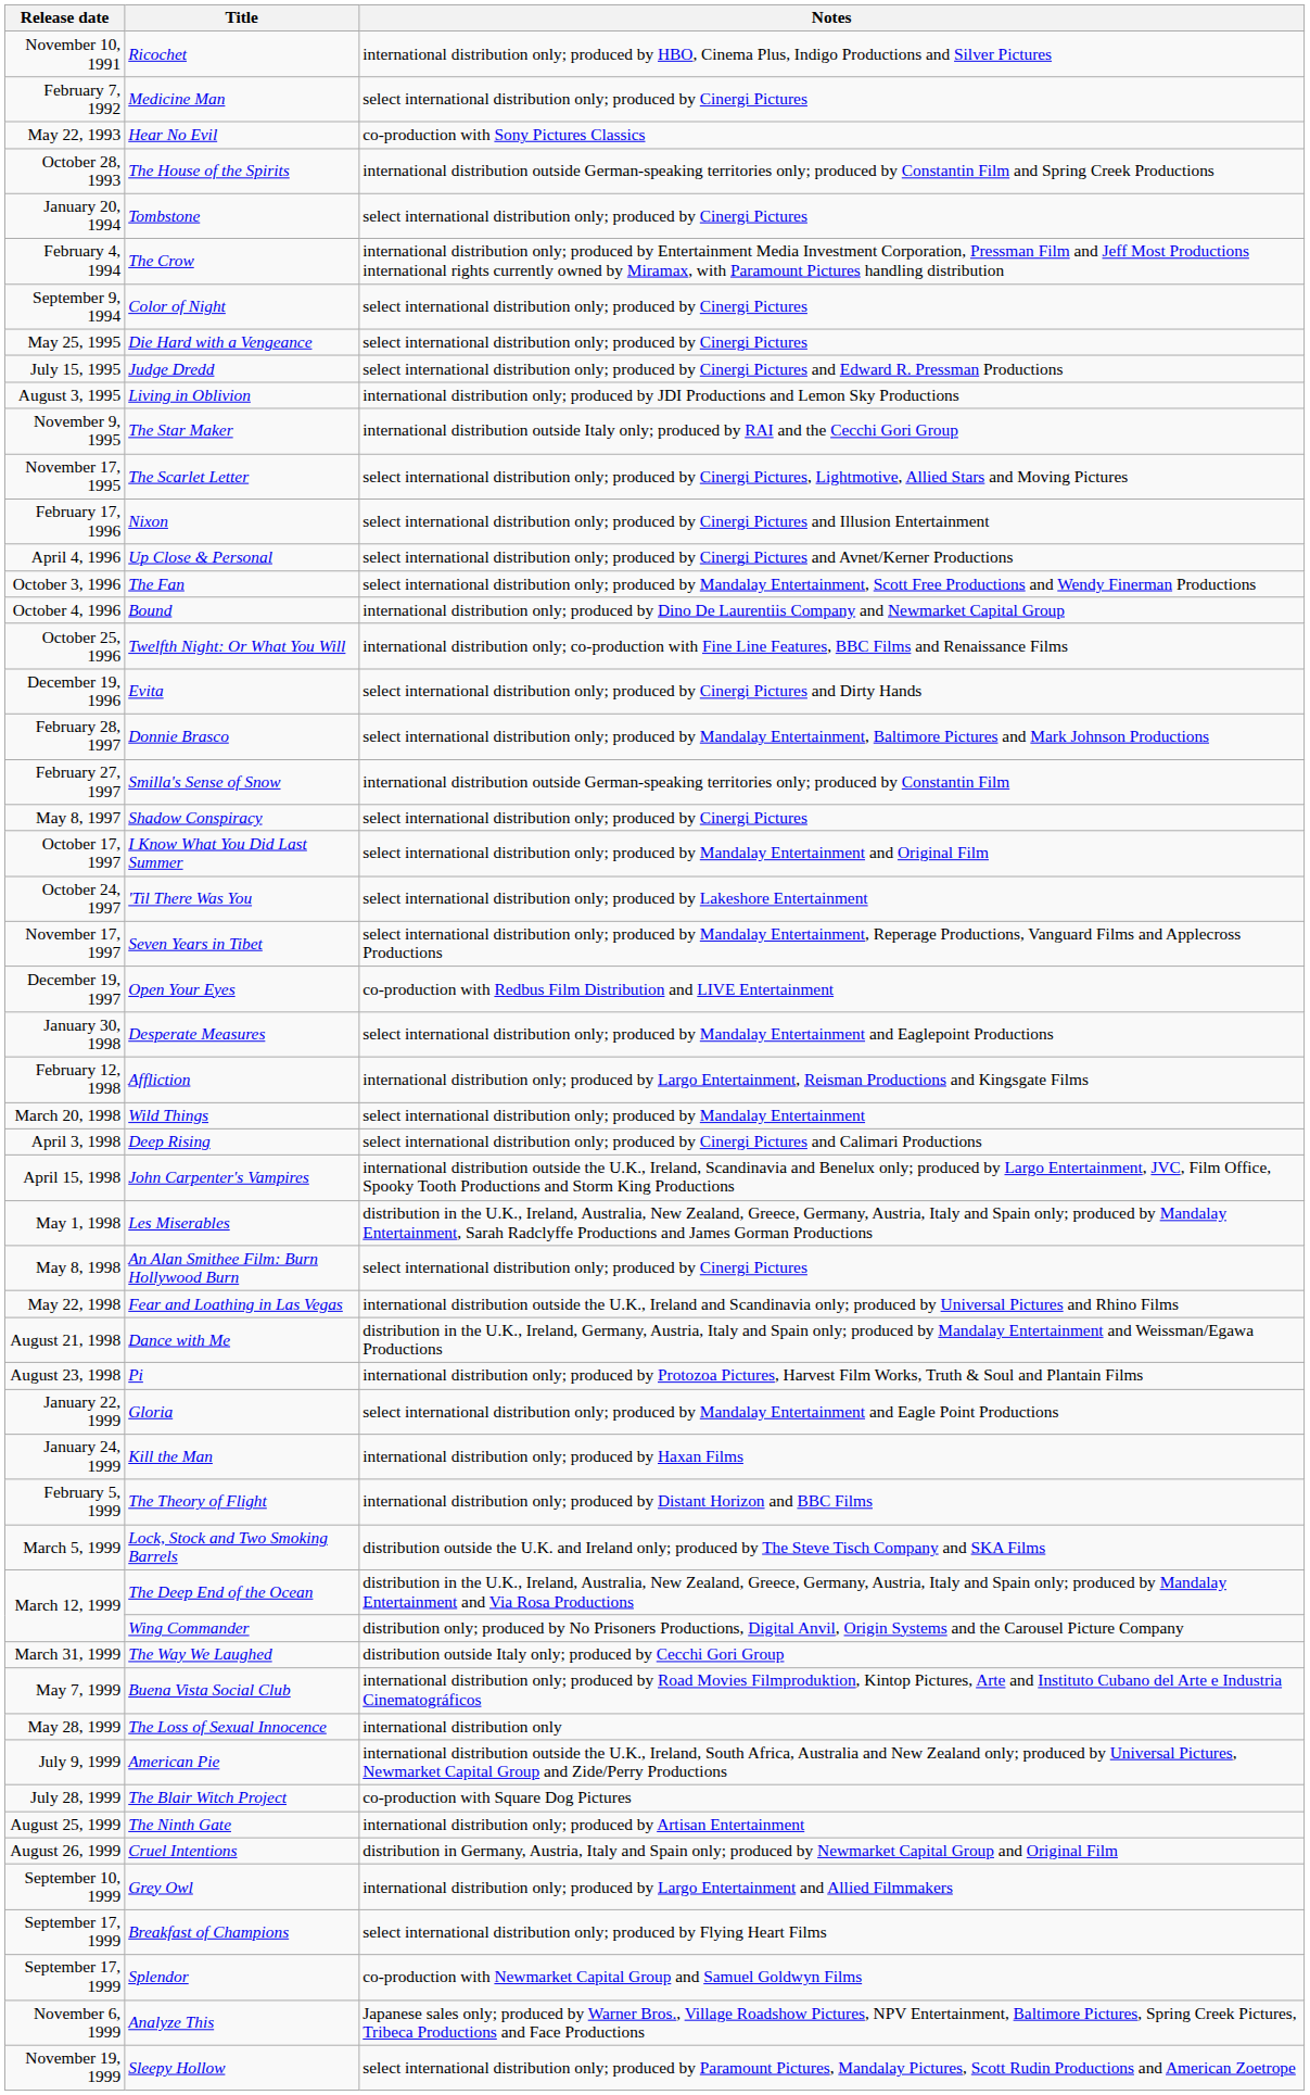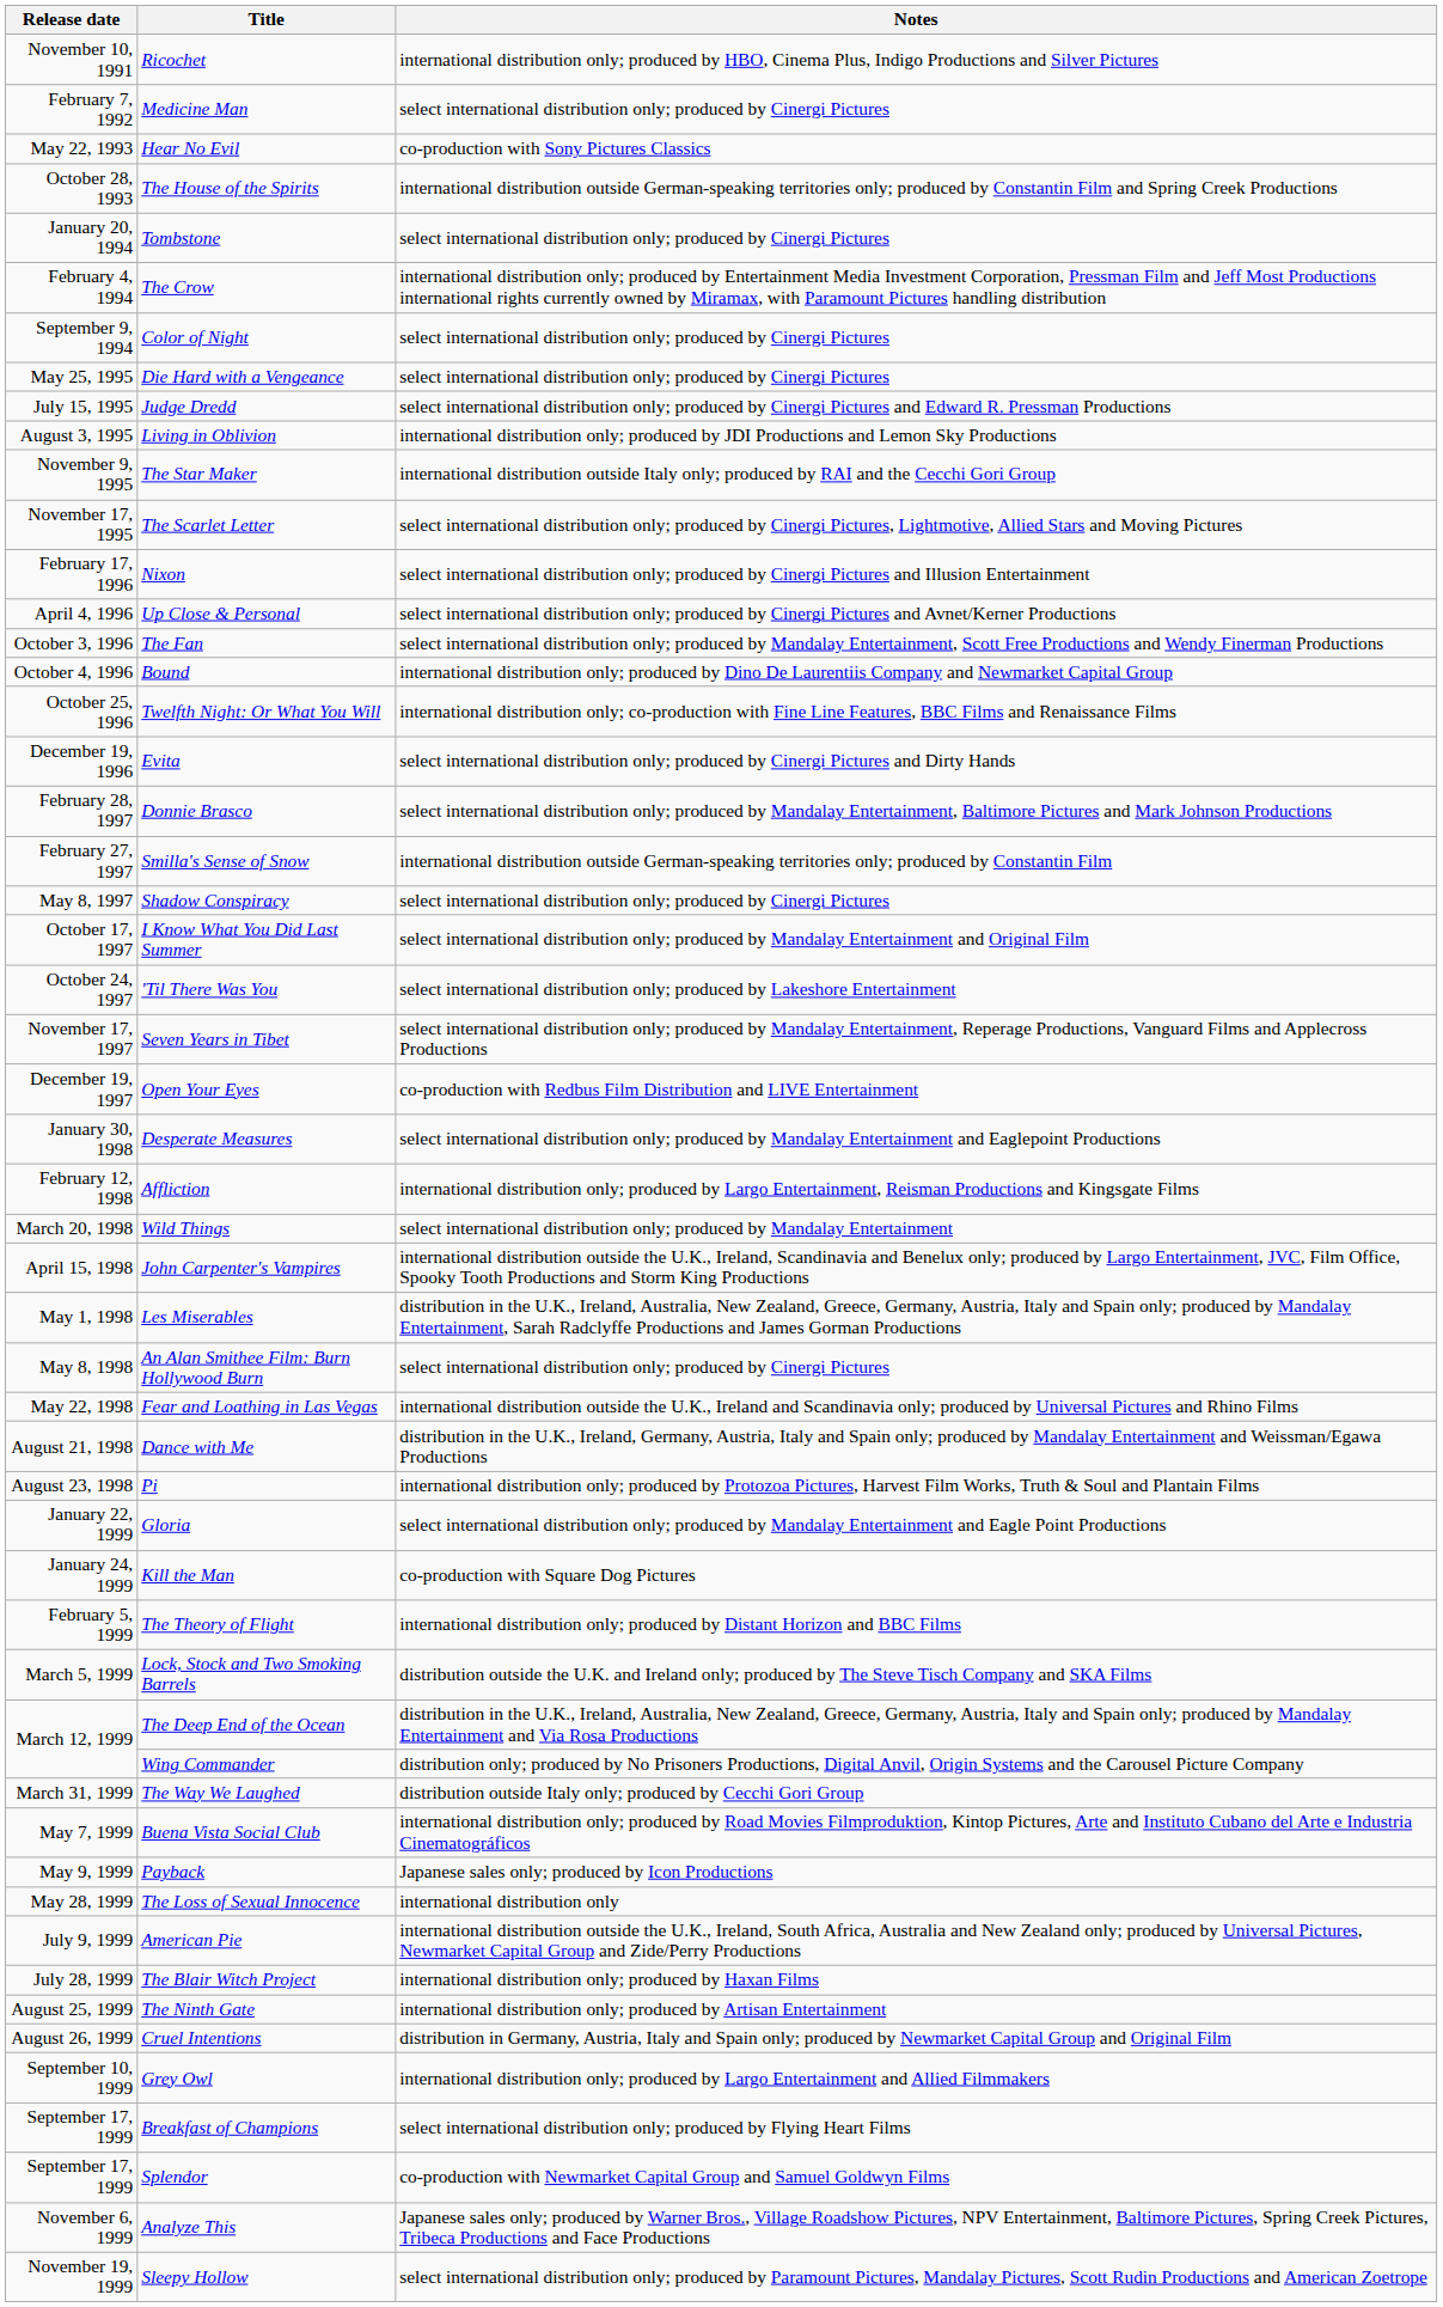- row: April 3, 1998 | Deep Rising | select international distribution only; produced by Cinergi Pictures and Calimari Productions
Kill the Man | Notes: international distribution only; produced by Haxan Films -> co-production with Square Dog Pictures
+ row: May 9, 1999 | Payback | Japanese sales only; produced by Icon Productions
The Blair Witch Project | Notes: co-production with Square Dog Pictures -> international distribution only; produced by Haxan Films
